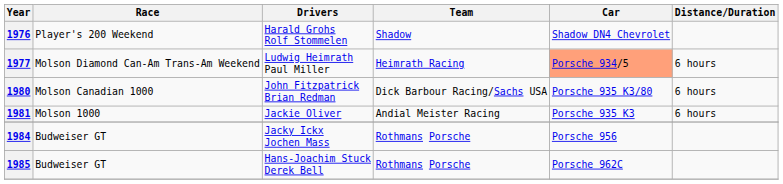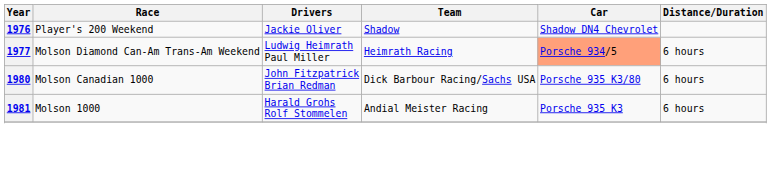1976 | Drivers: Harald Grohs Rolf Stommelen -> Jackie Oliver
1981 | Drivers: Jackie Oliver -> Harald Grohs Rolf Stommelen
- row: 1984 | Budweiser GT | Jacky Ickx Jochen Mass | Rothmans Porsche | Porsche 956
- row: 1985 | Budweiser GT | Hans-Joachim Stuck Derek Bell | Rothmans Porsche | Porsche 962C
